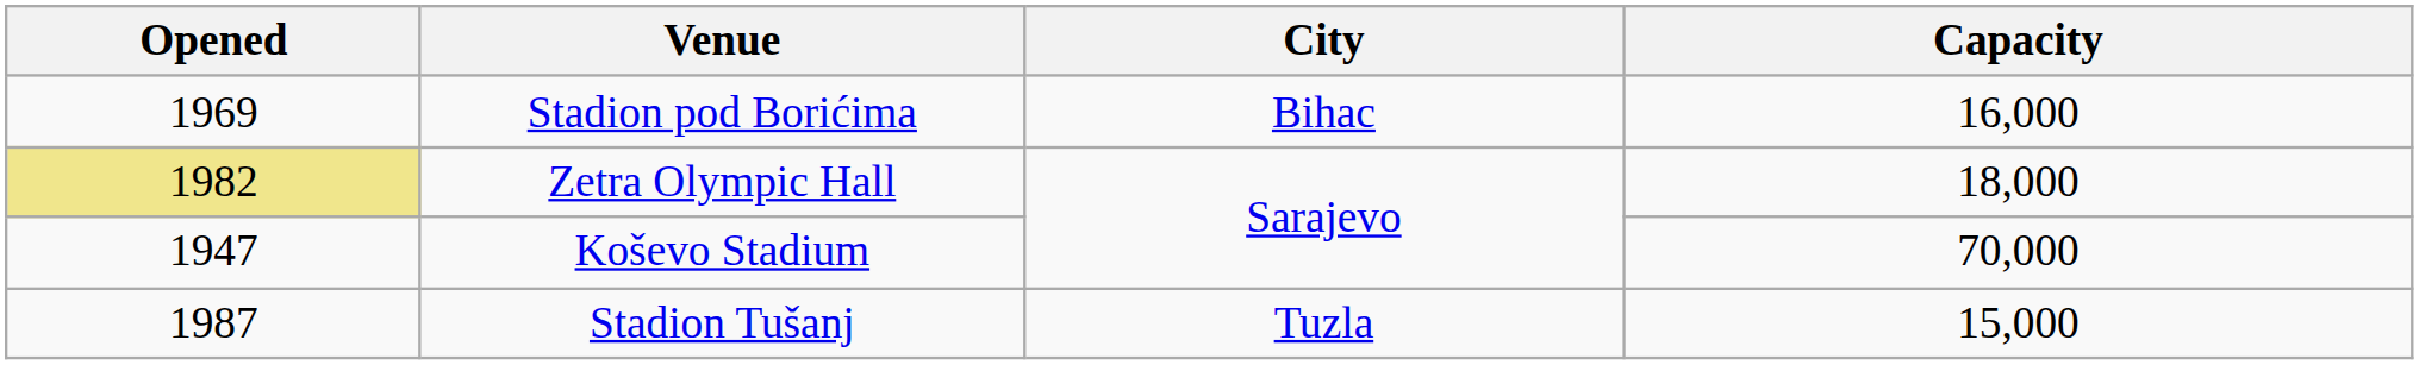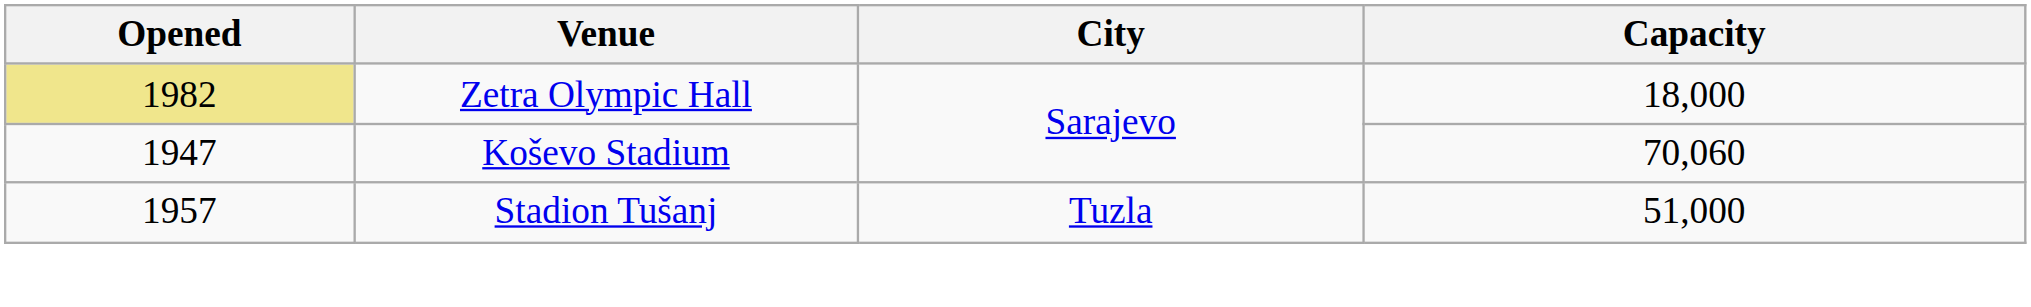- row: 1969 | Stadion pod Borićima | Bihac | 16,000
Koševo Stadium | Capacity: 70,000 -> 70,060
Stadion Tušanj | Opened: 1987 -> 1957
Stadion Tušanj | Capacity: 15,000 -> 51,000
